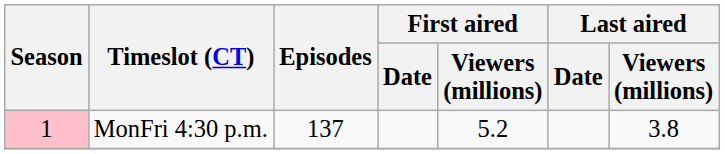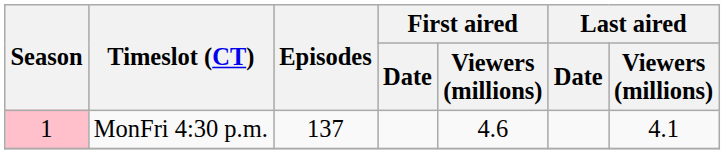MonFri 4:30 p.m. | First aired / Viewers (millions): 5.2 -> 4.6
MonFri 4:30 p.m. | Last aired / Viewers (millions): 3.8 -> 4.1
